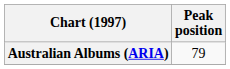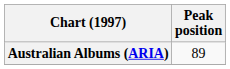Australian Albums (ARIA) | Peak position: 79 -> 89
